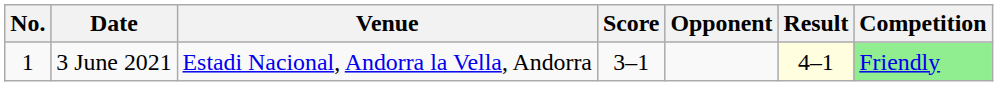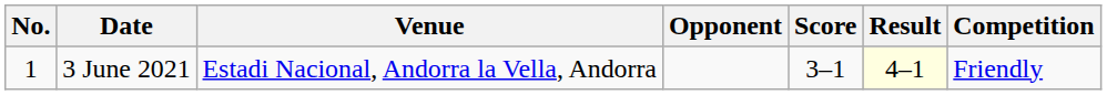columns swapped: Opponent <-> Score
3 June 2021 | Competition: lightgreen background -> no background
